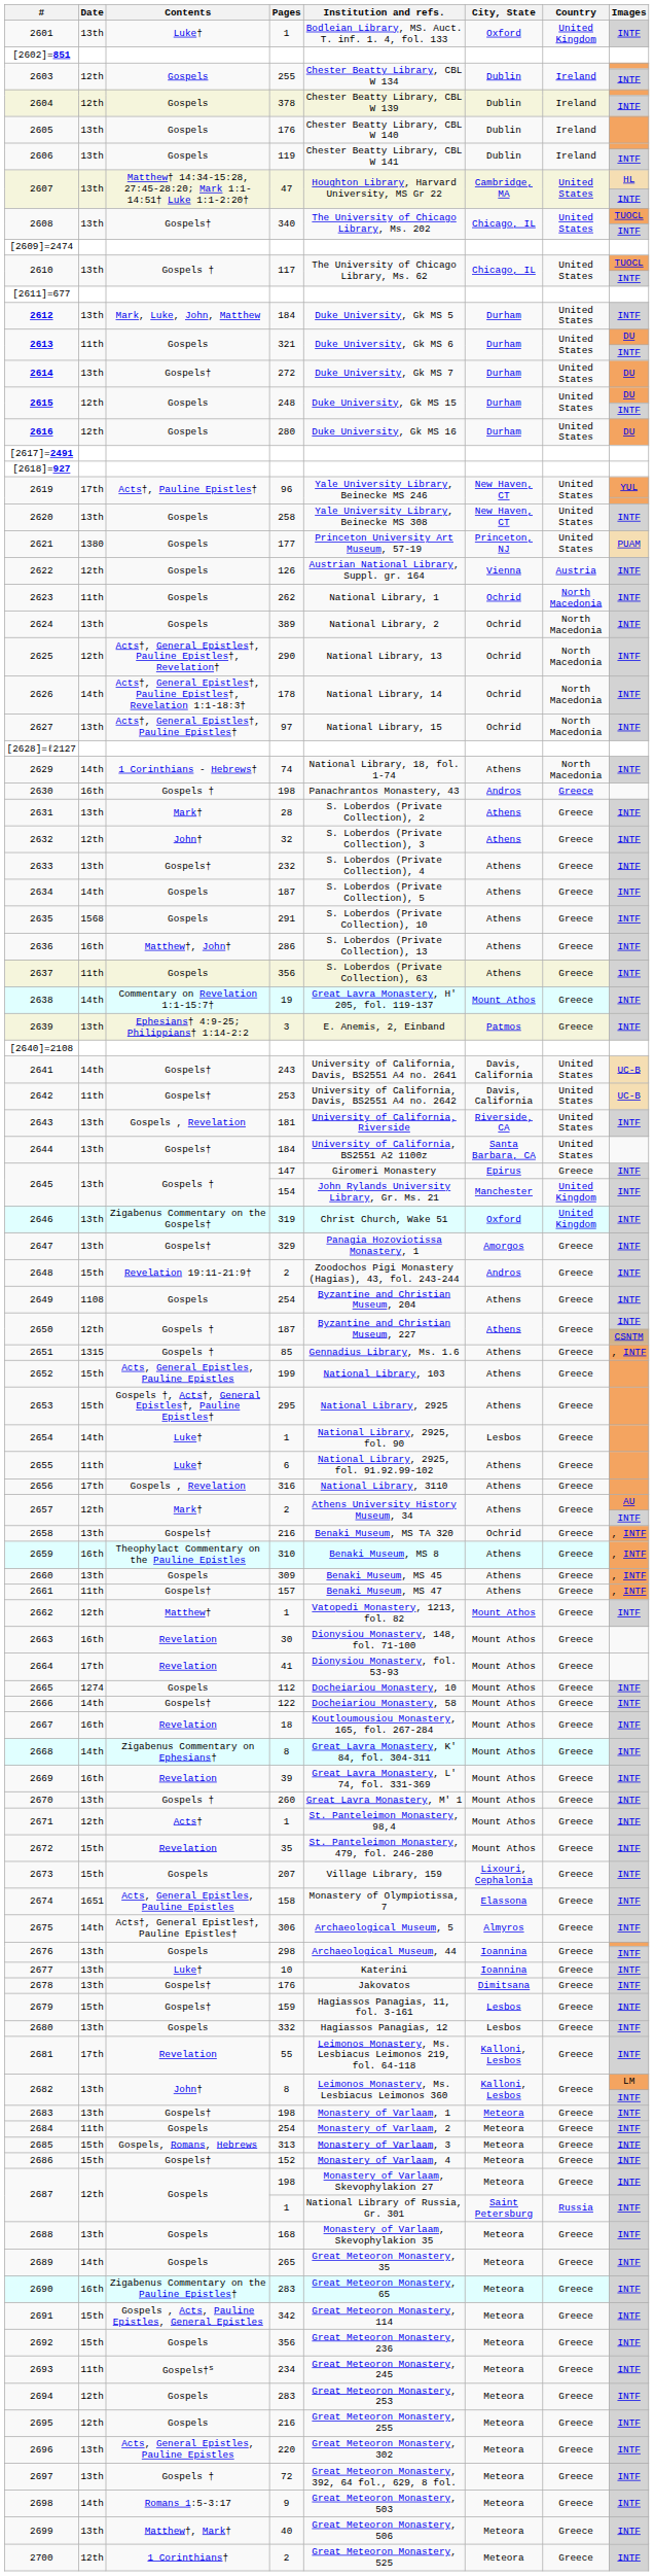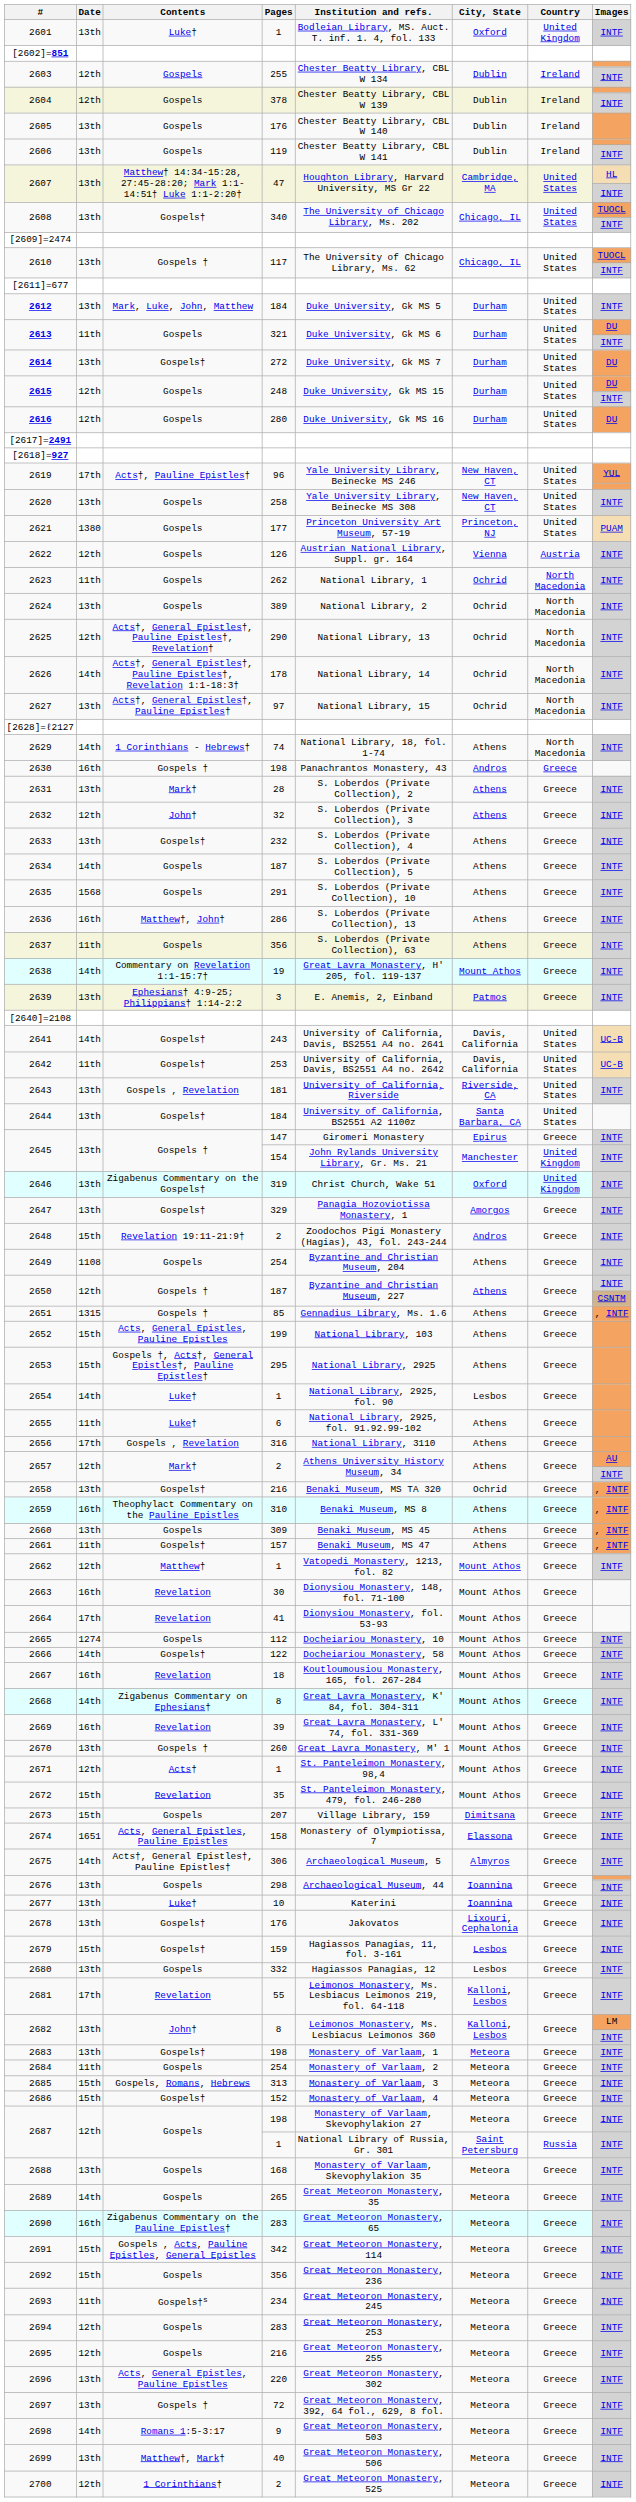2673 | City, State: Lixouri, Cephalonia -> Dimitsana
2678 | City, State: Dimitsana -> Lixouri, Cephalonia
